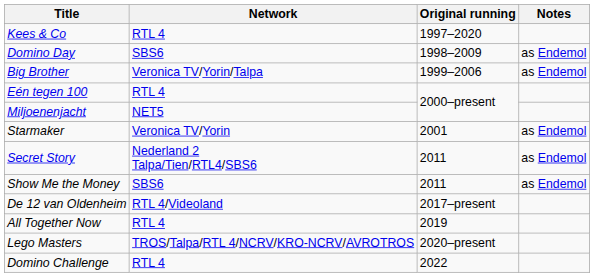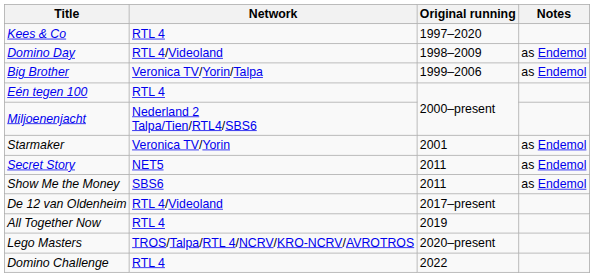Domino Day | Network: SBS6 -> RTL 4/Videoland
Miljoenenjacht | Network: NET5 -> Nederland 2 Talpa/Tien/RTL4/SBS6
Secret Story | Network: Nederland 2 Talpa/Tien/RTL4/SBS6 -> NET5
